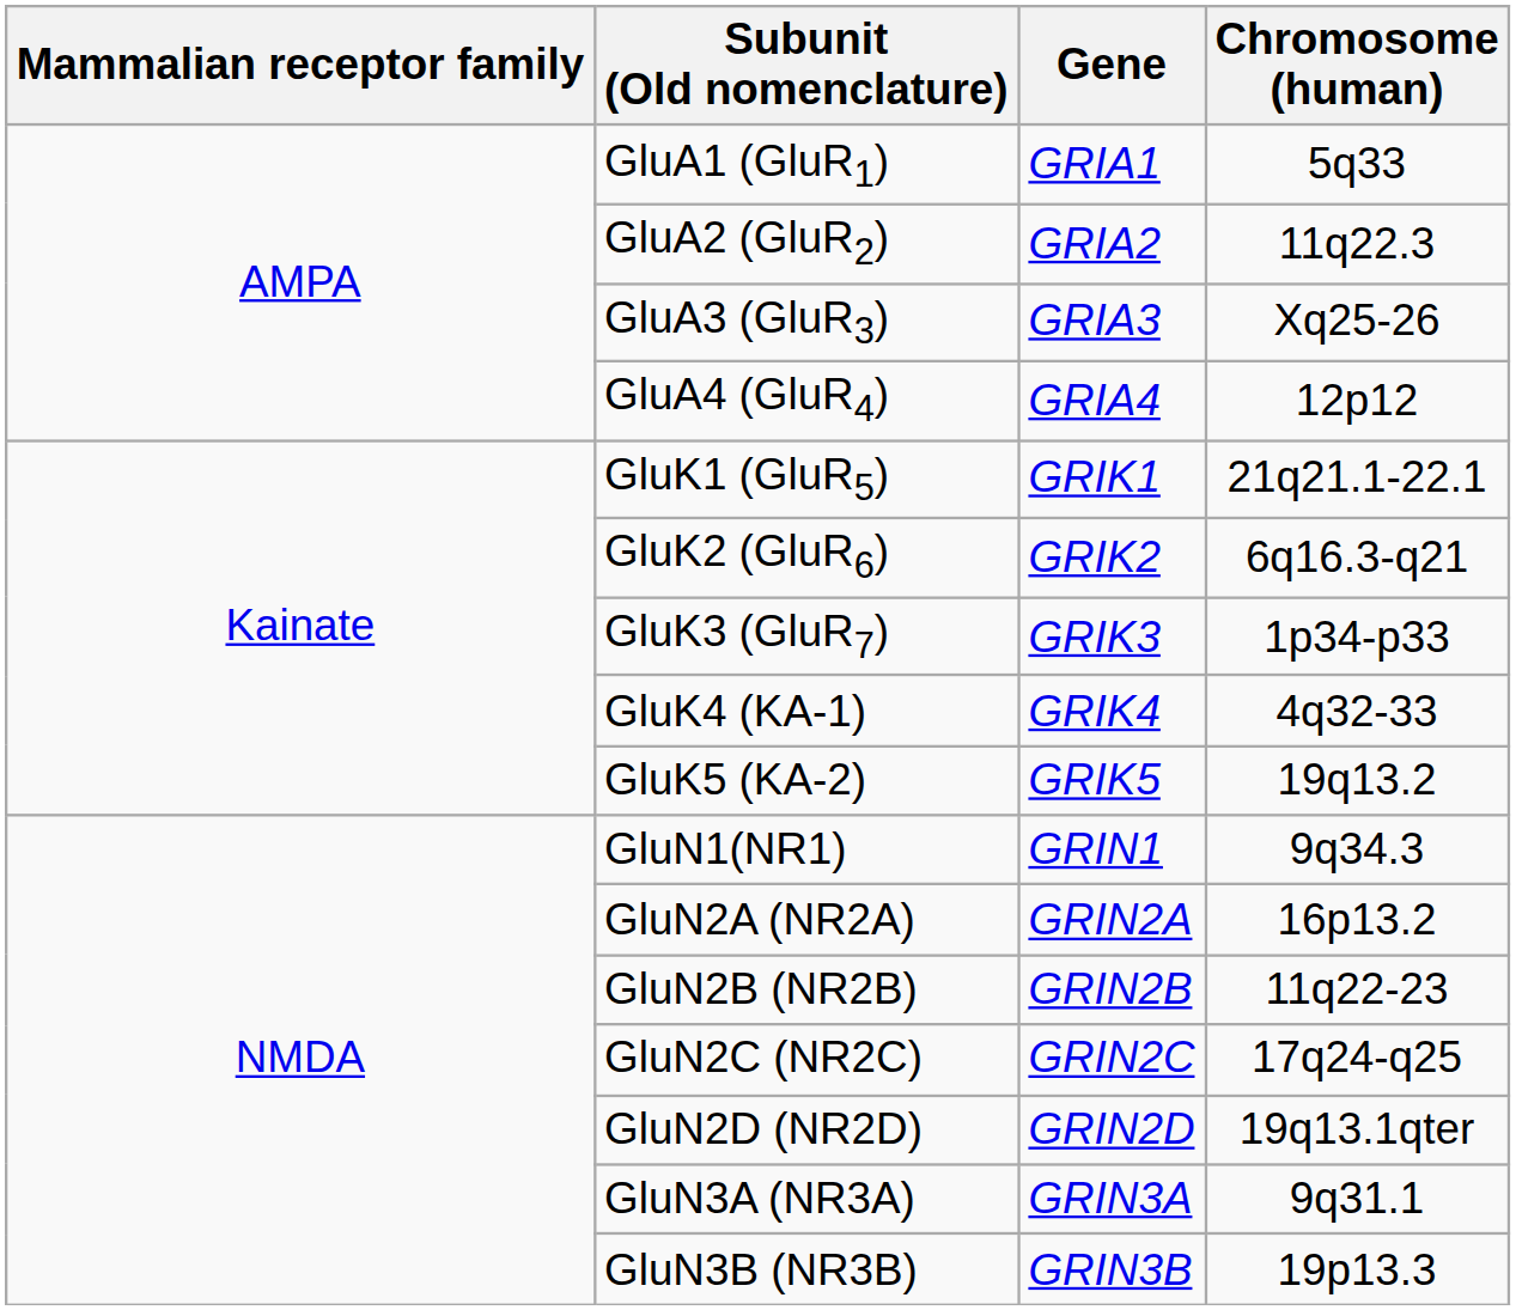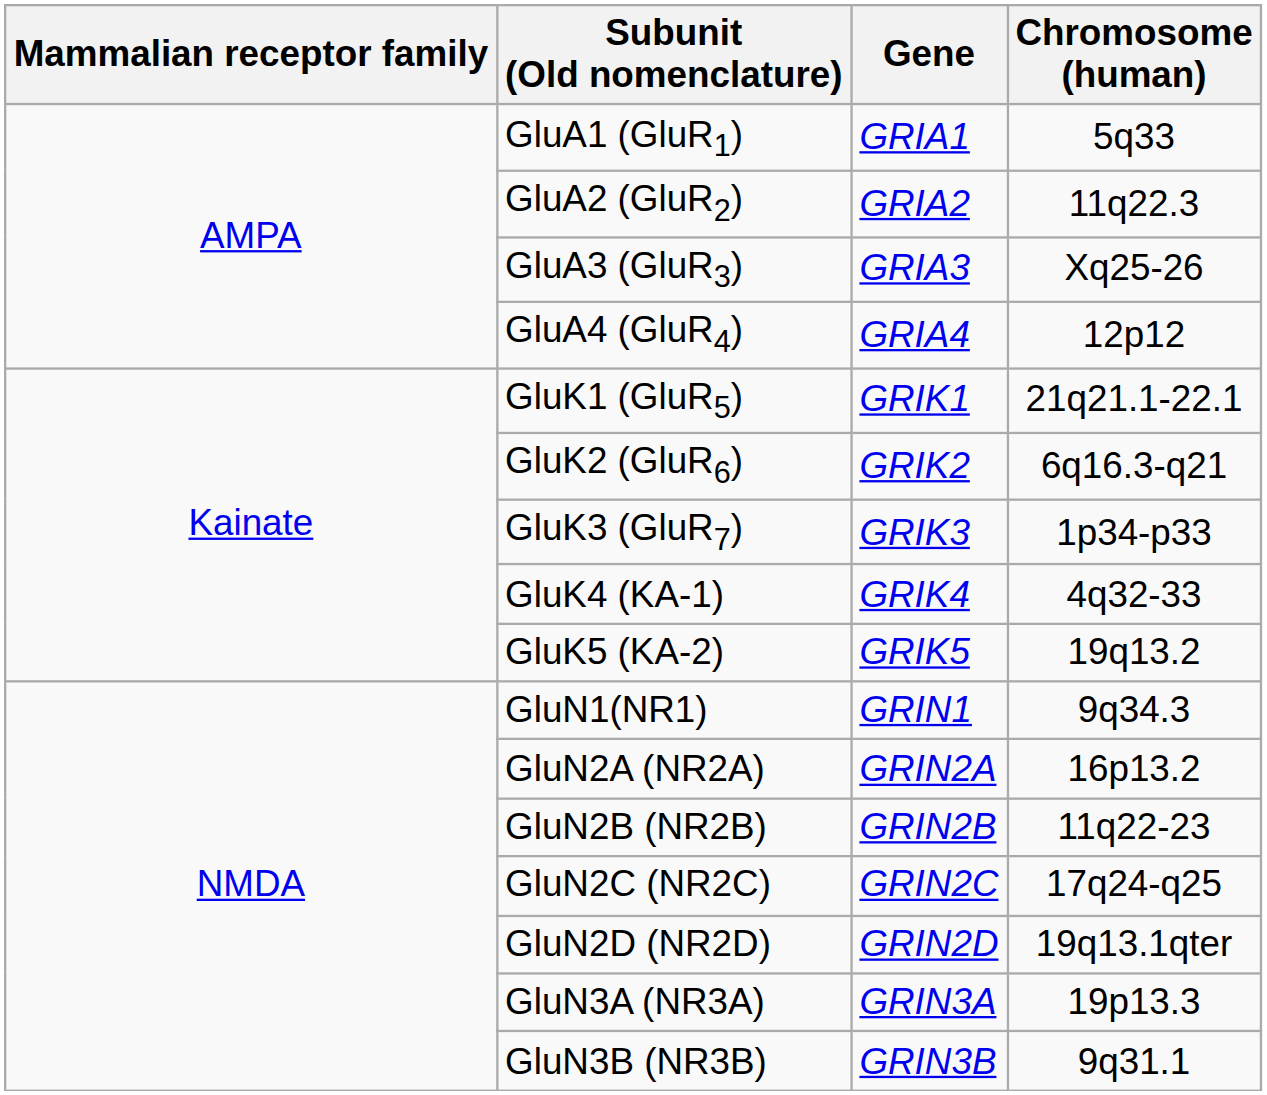GluN3A (NR3A) | Chromosome (human): 9q31.1 -> 19p13.3
GluN3B (NR3B) | Chromosome (human): 19p13.3 -> 9q31.1
